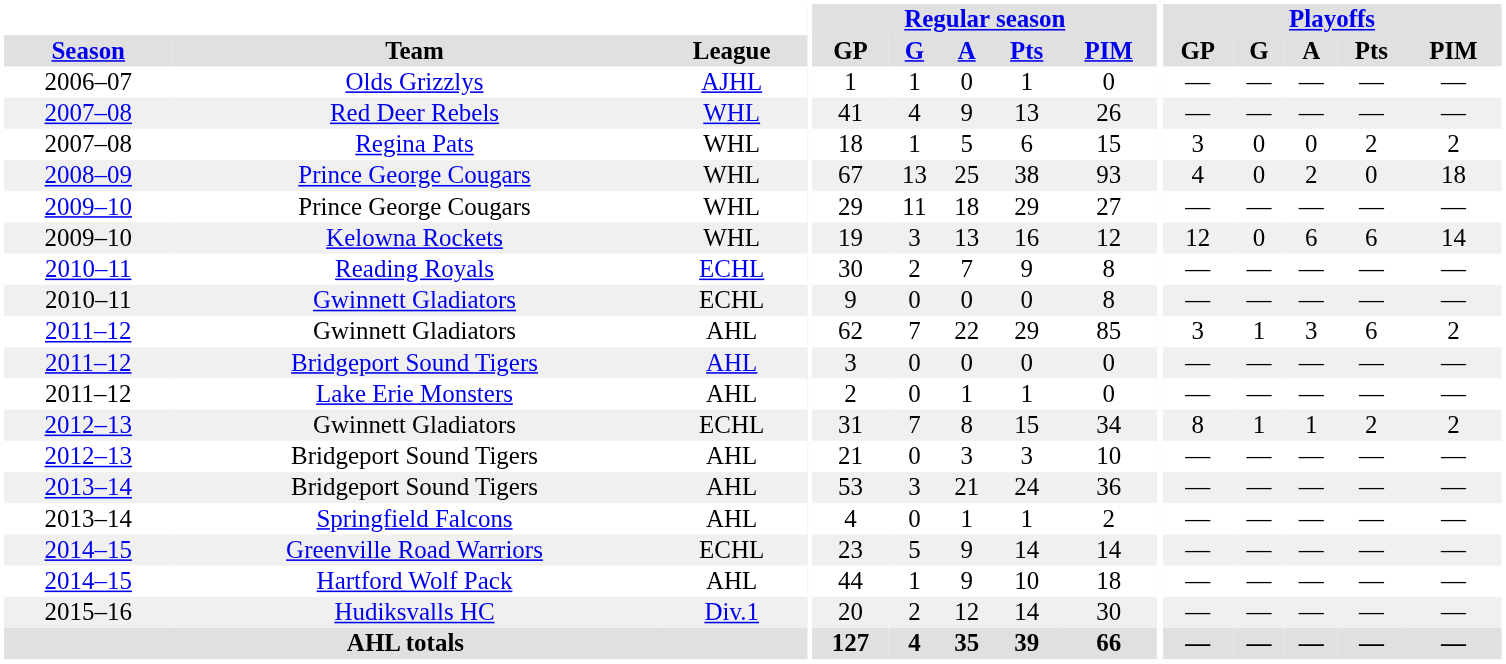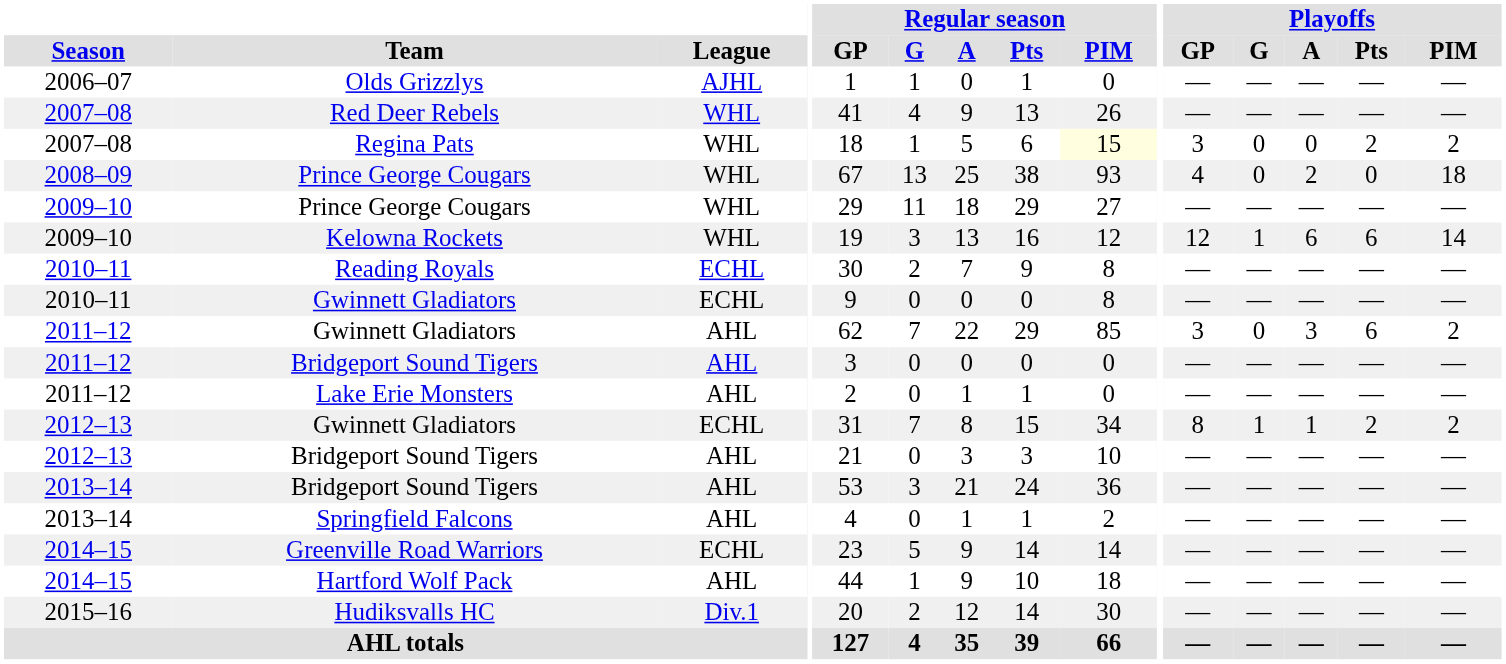Regina Pats | Regular season / PIM: no background -> lightyellow background
Kelowna Rockets | Playoffs / G: 0 -> 1
2011–12 / Gwinnett Gladiators | Playoffs / G: 1 -> 0
